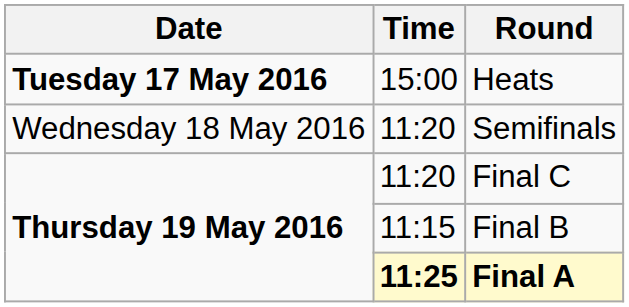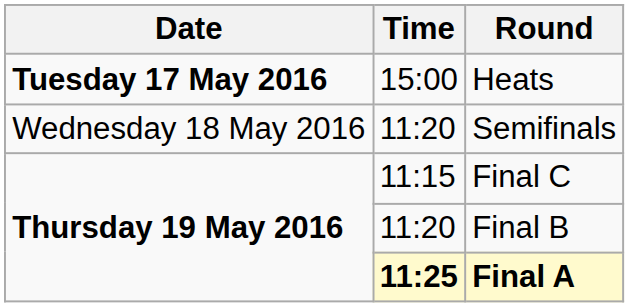Final C | Time: 11:20 -> 11:15
Final B | Time: 11:15 -> 11:20
